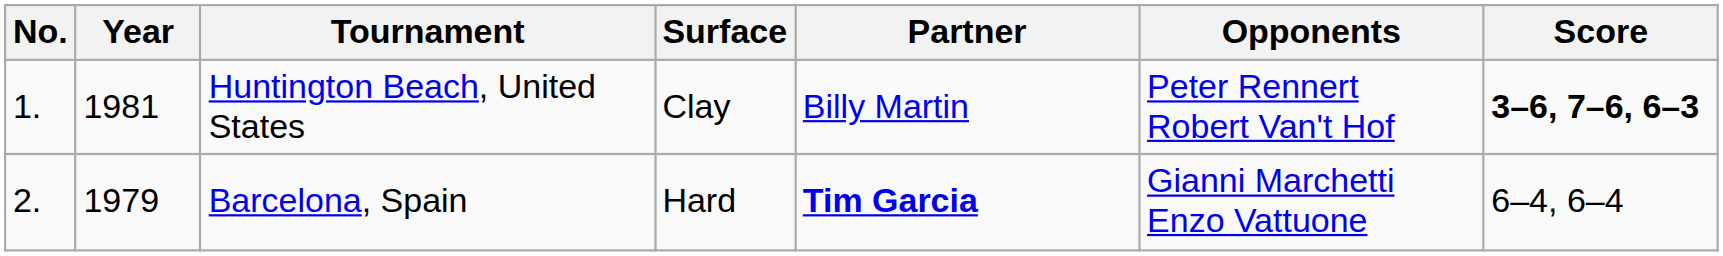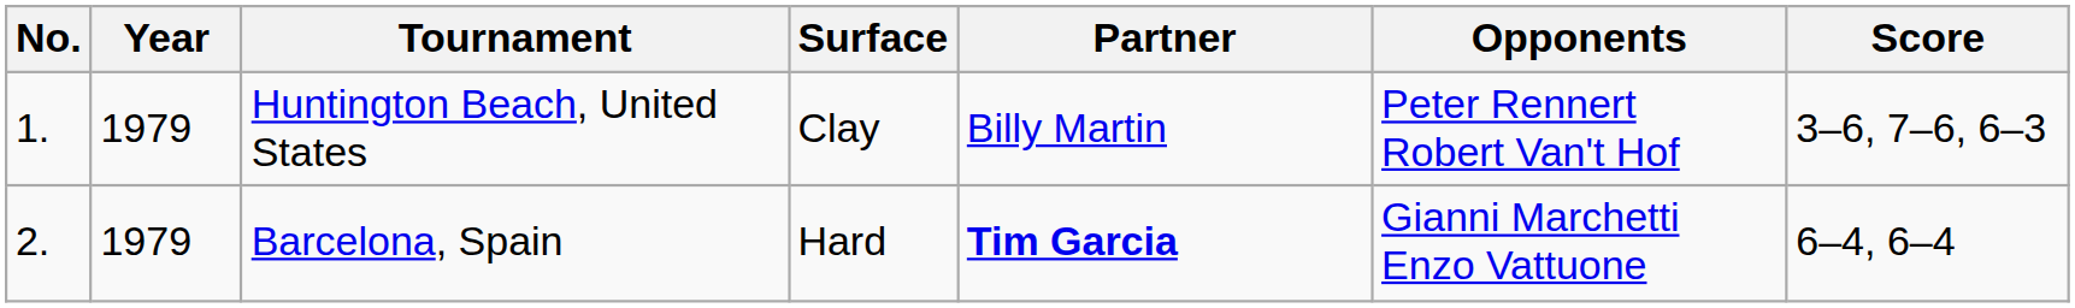Huntington Beach, United States | Year: 1981 -> 1979
Huntington Beach, United States | Score: bold -> normal
